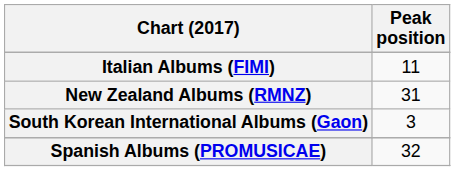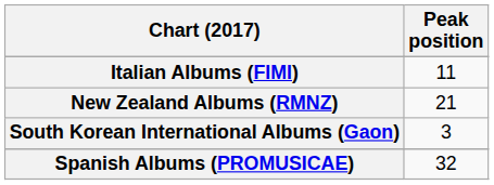New Zealand Albums (RMNZ) | Peak position: 31 -> 21
